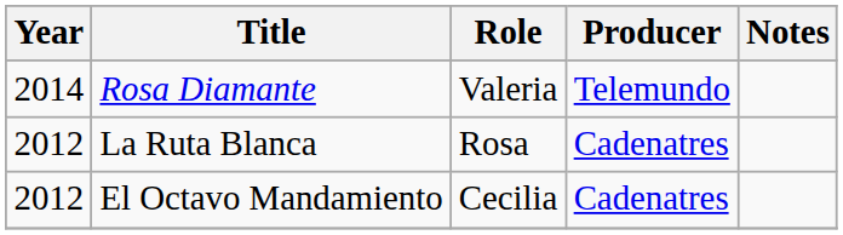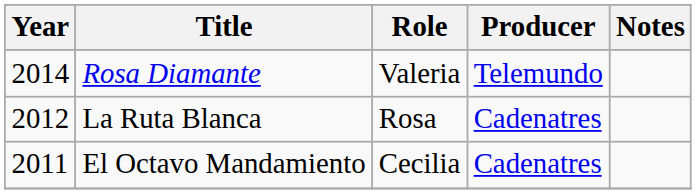El Octavo Mandamiento | Year: 2012 -> 2011
